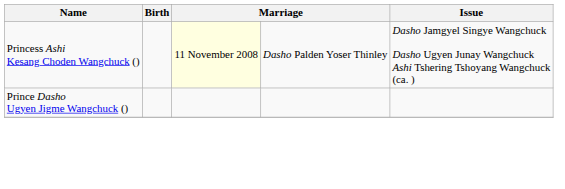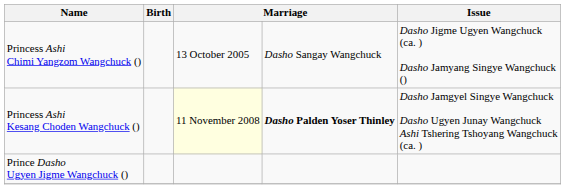+ row: Princess Ashi Chimi Yangzom Wangchuck () | 13 October 2005 | Dasho Sangay Wangchuck | Dasho Jigme Ugyen Wangchuck (ca. ) Dasho Jamyang Singye Wangchuck ()
Princess Ashi Kesang Choden Wangchuck () | column 4: normal -> bold
